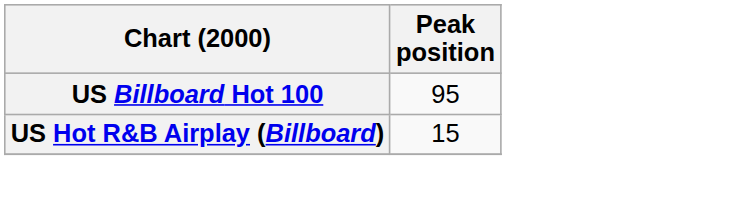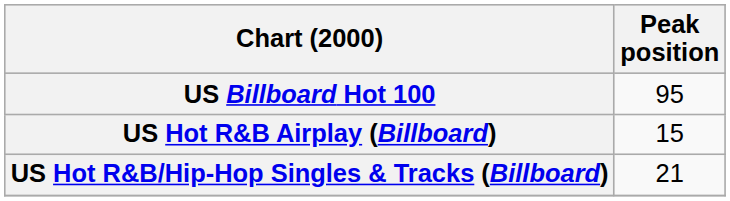+ row: US Hot R&B/Hip-Hop Singles & Tracks (Billboard) | 21
